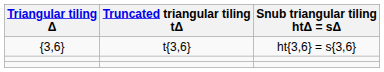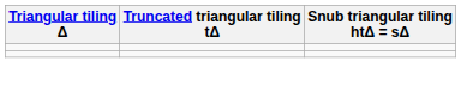- row: {3,6} | t{3,6} | ht{3,6} = s{3,6}
